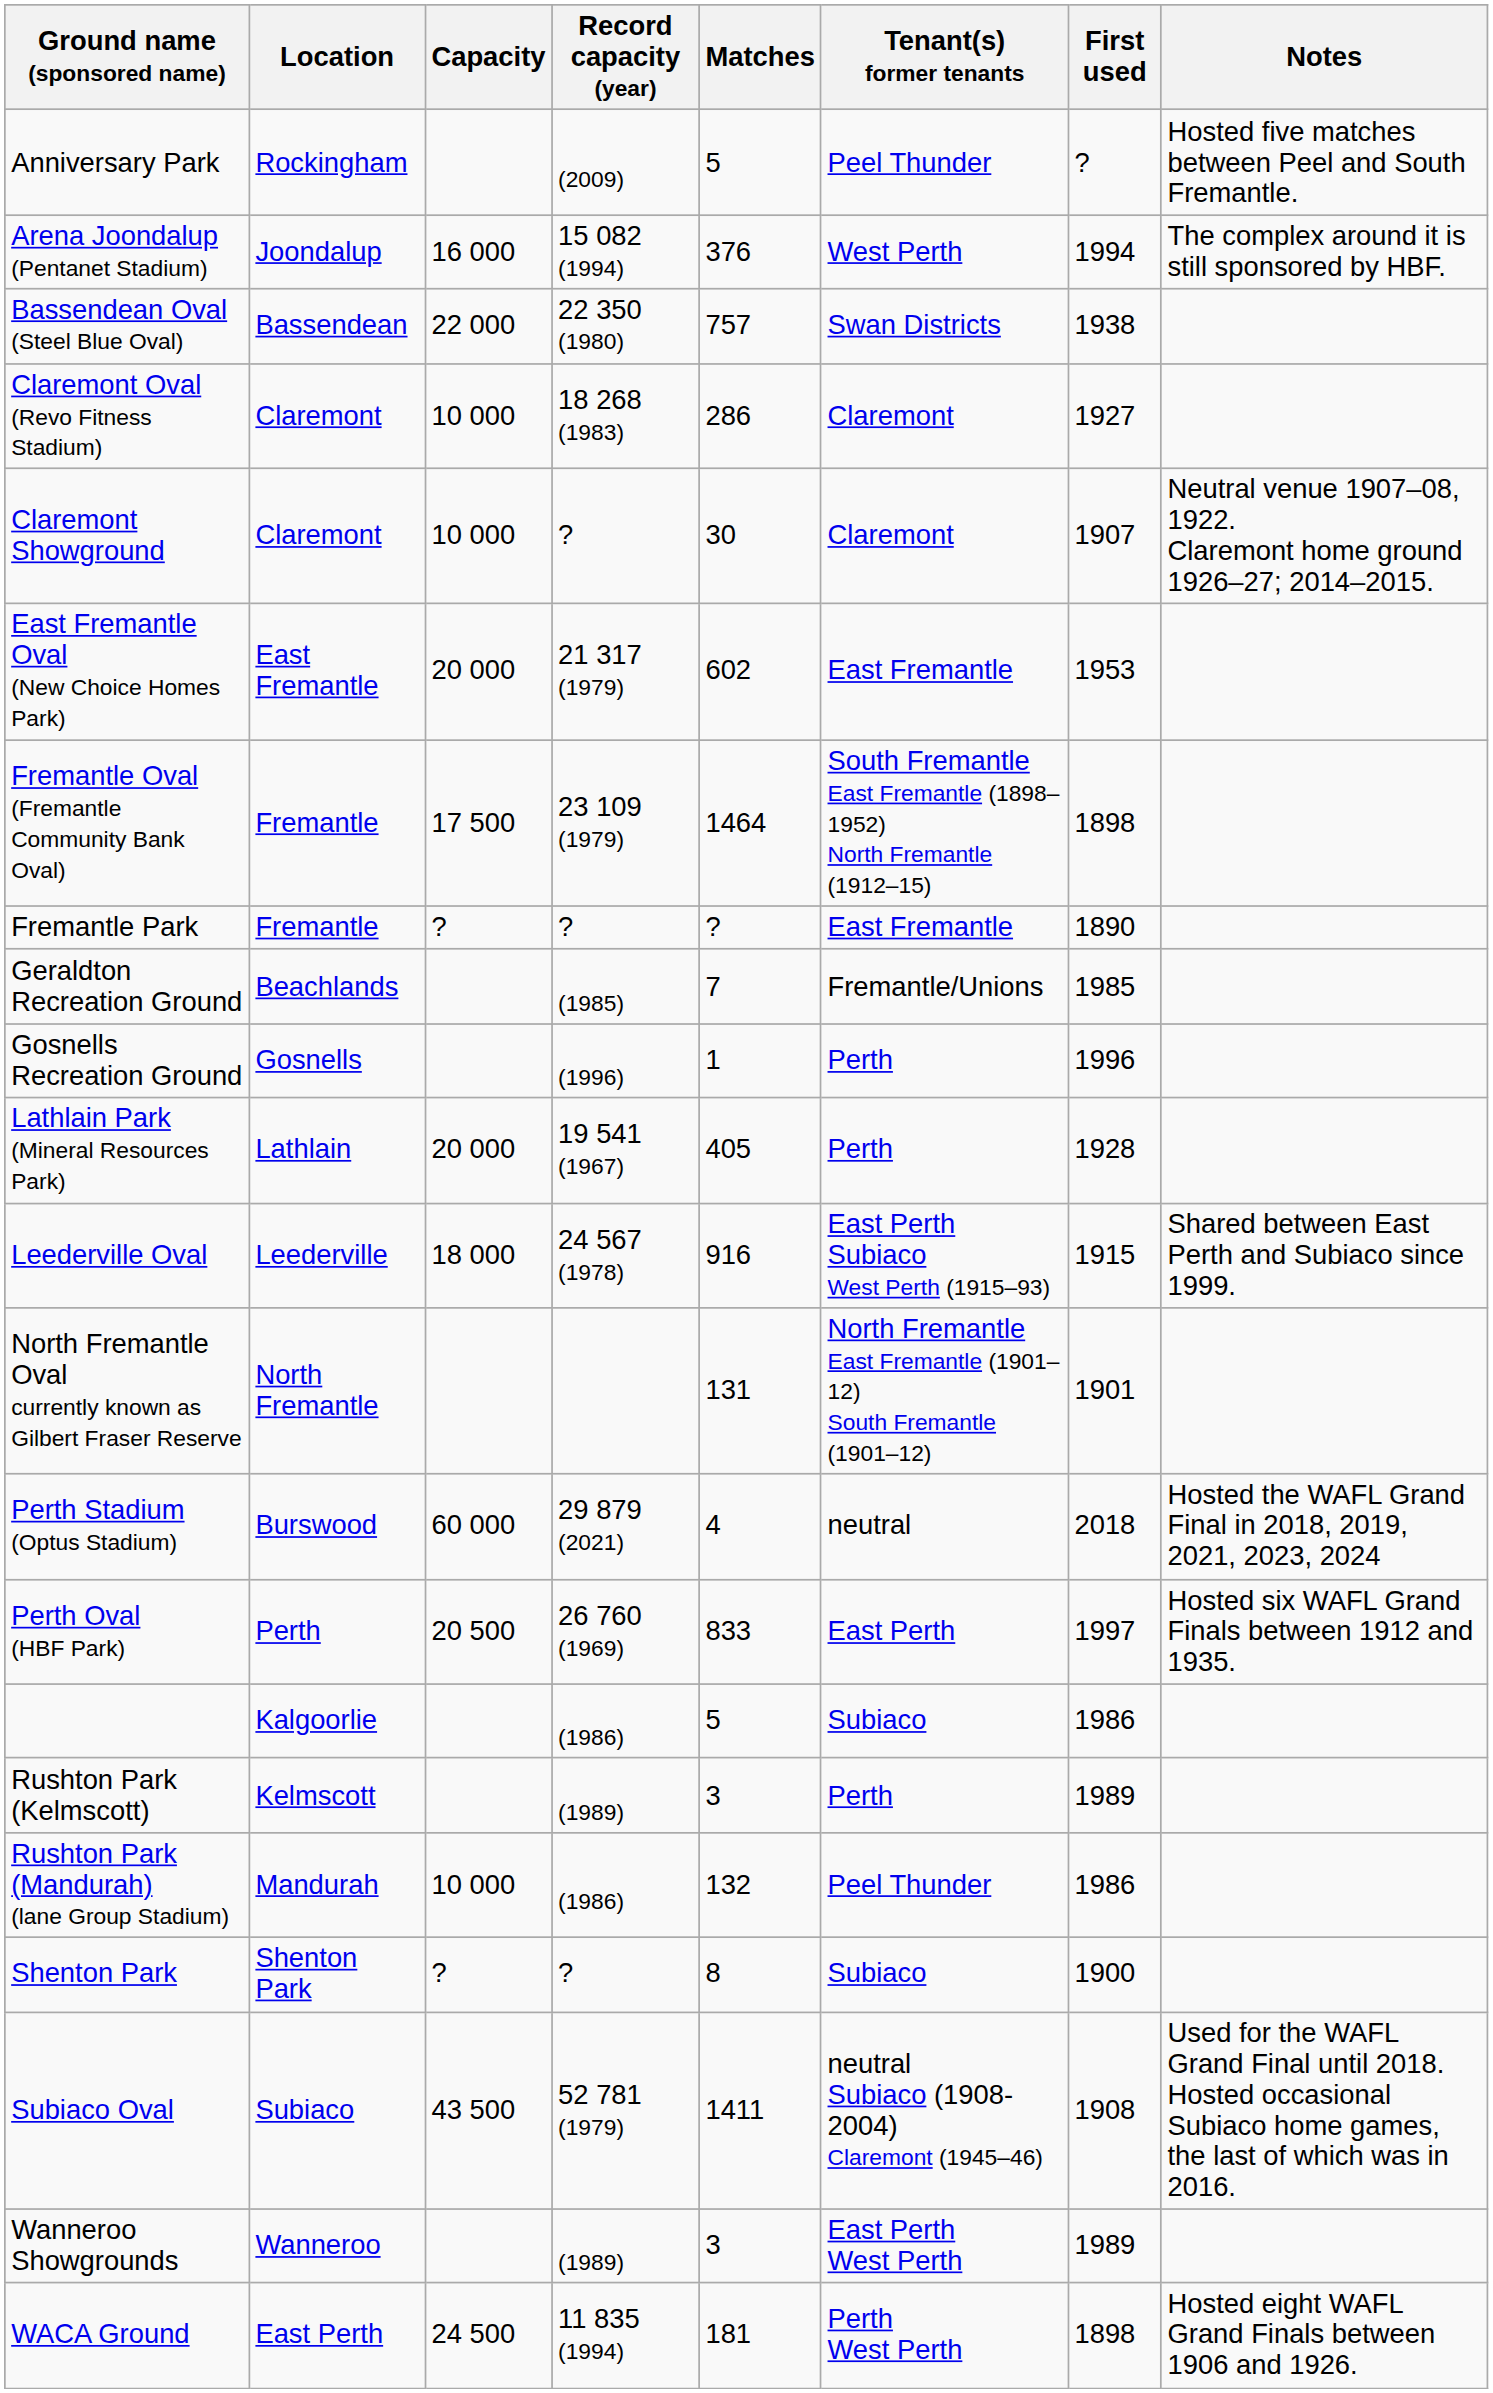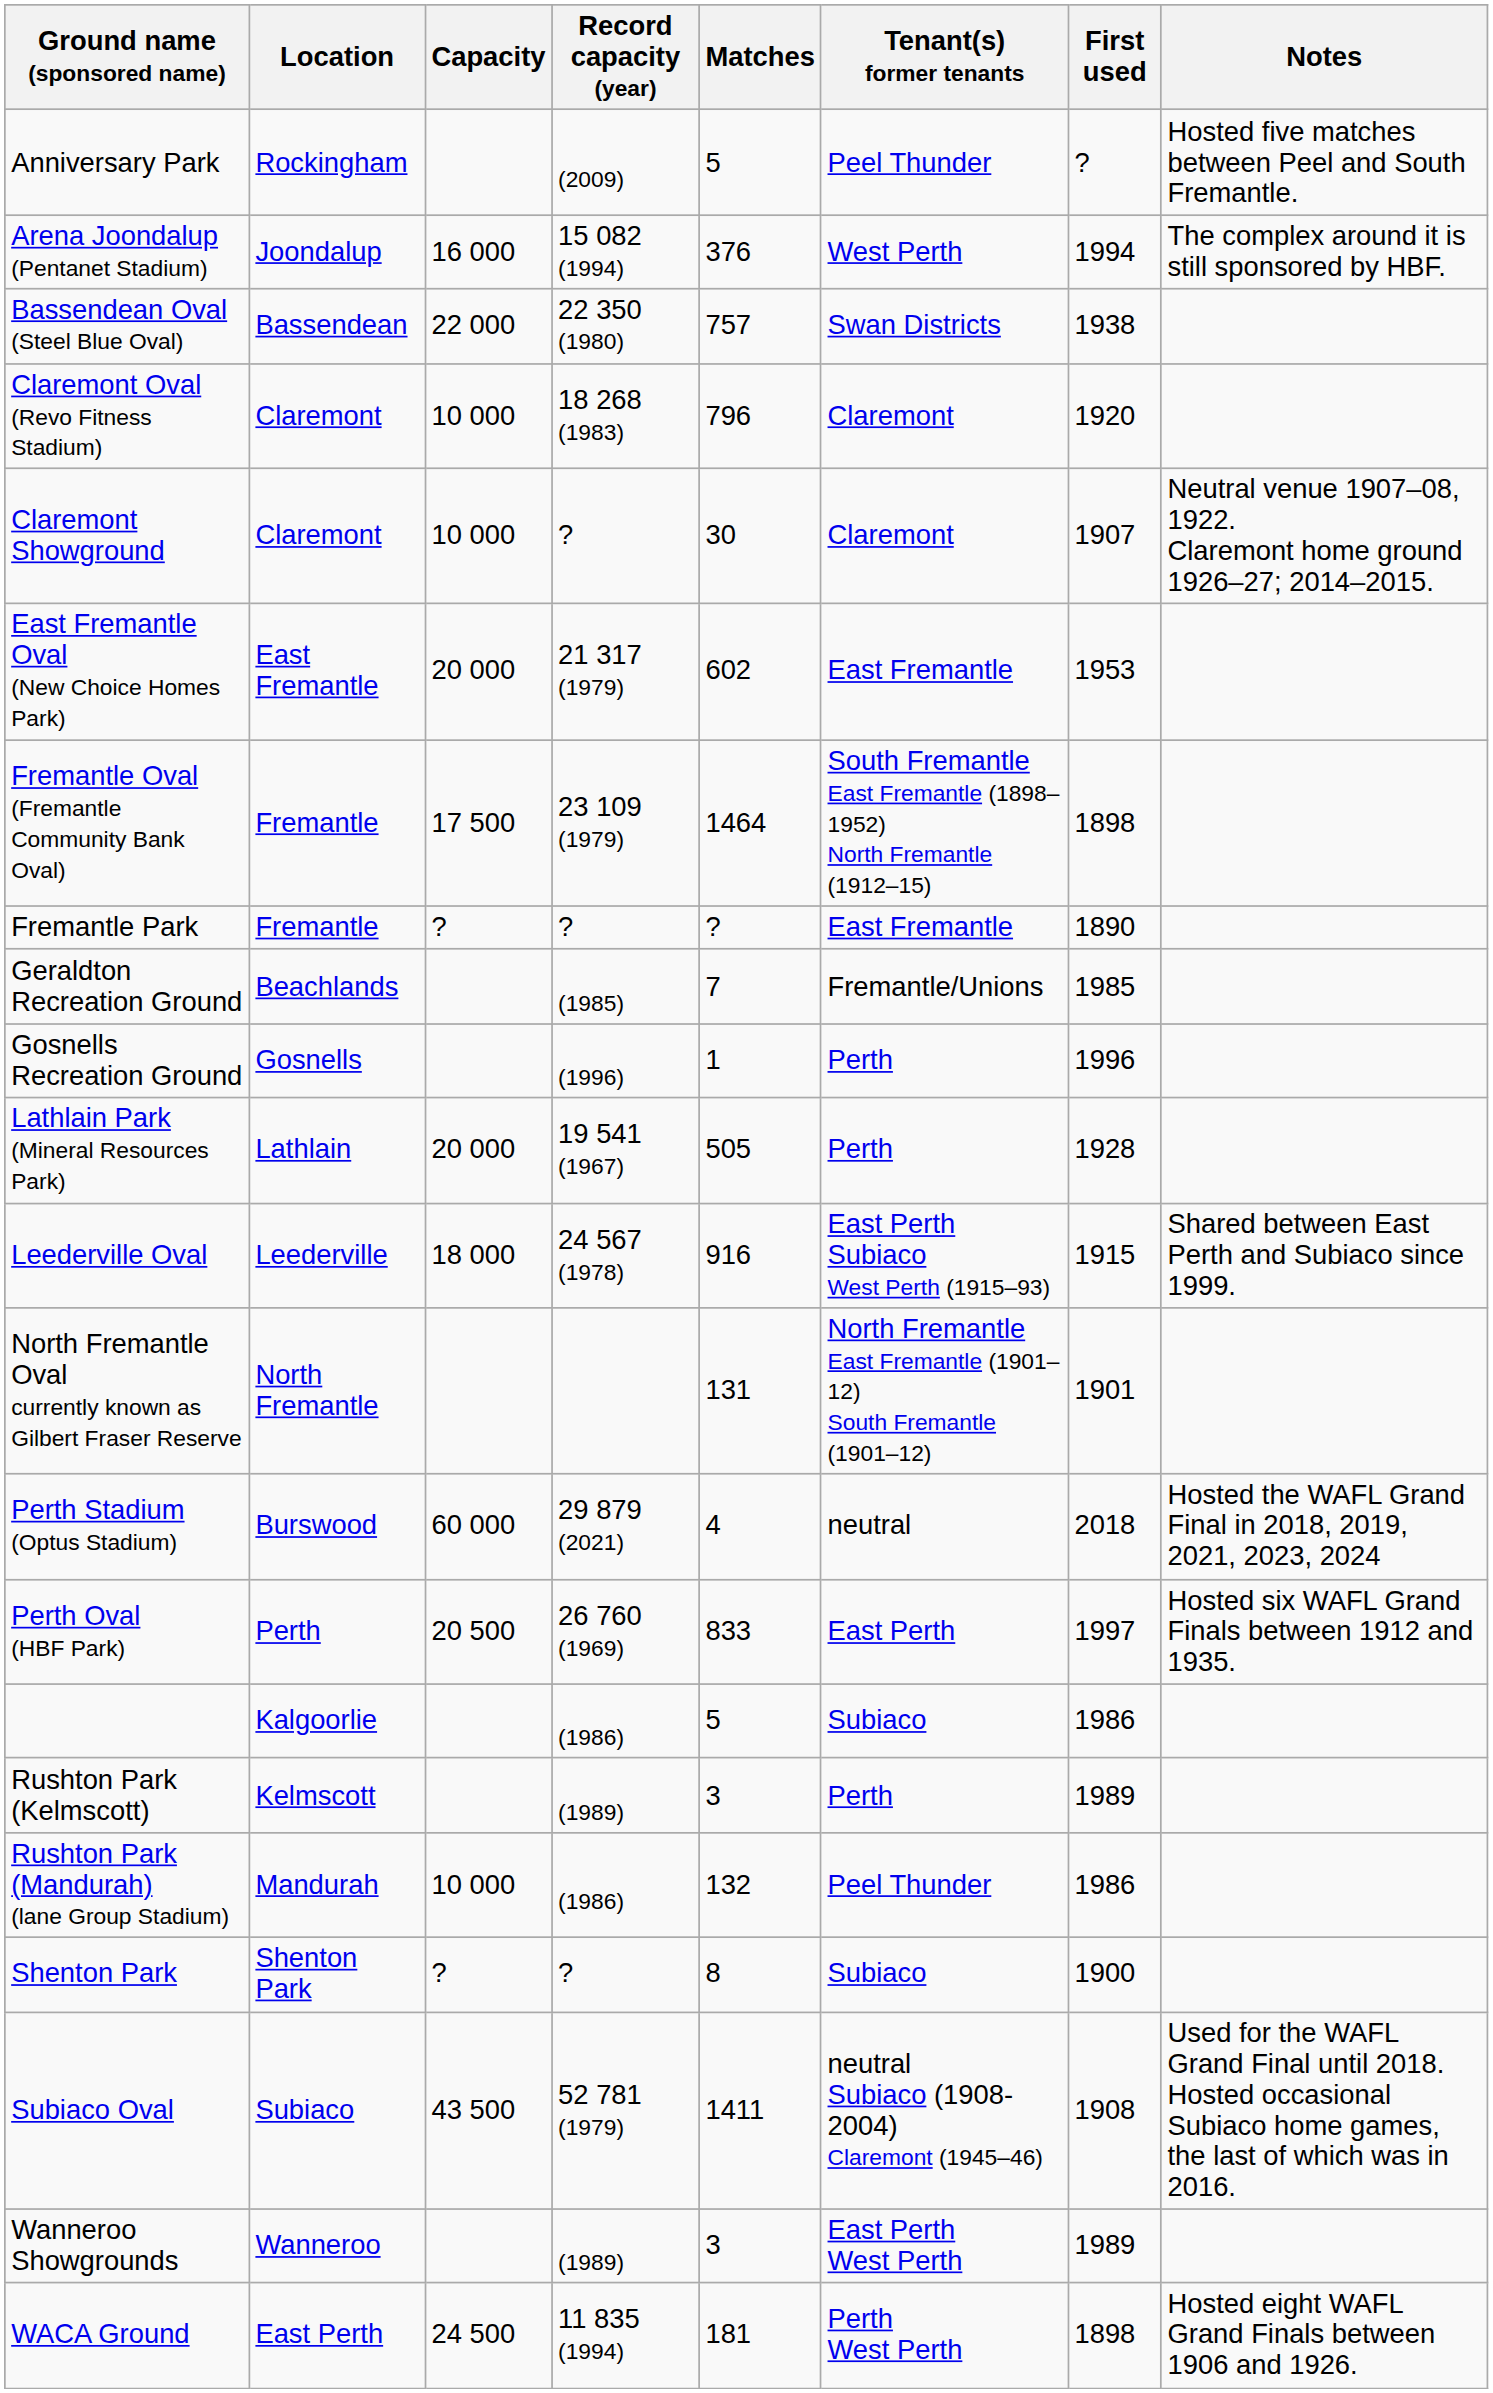Claremont Oval (Revo Fitness Stadium) | Matches: 286 -> 796
Claremont Oval (Revo Fitness Stadium) | First used: 1927 -> 1920
Lathlain Park (Mineral Resources Park) | Matches: 405 -> 505
